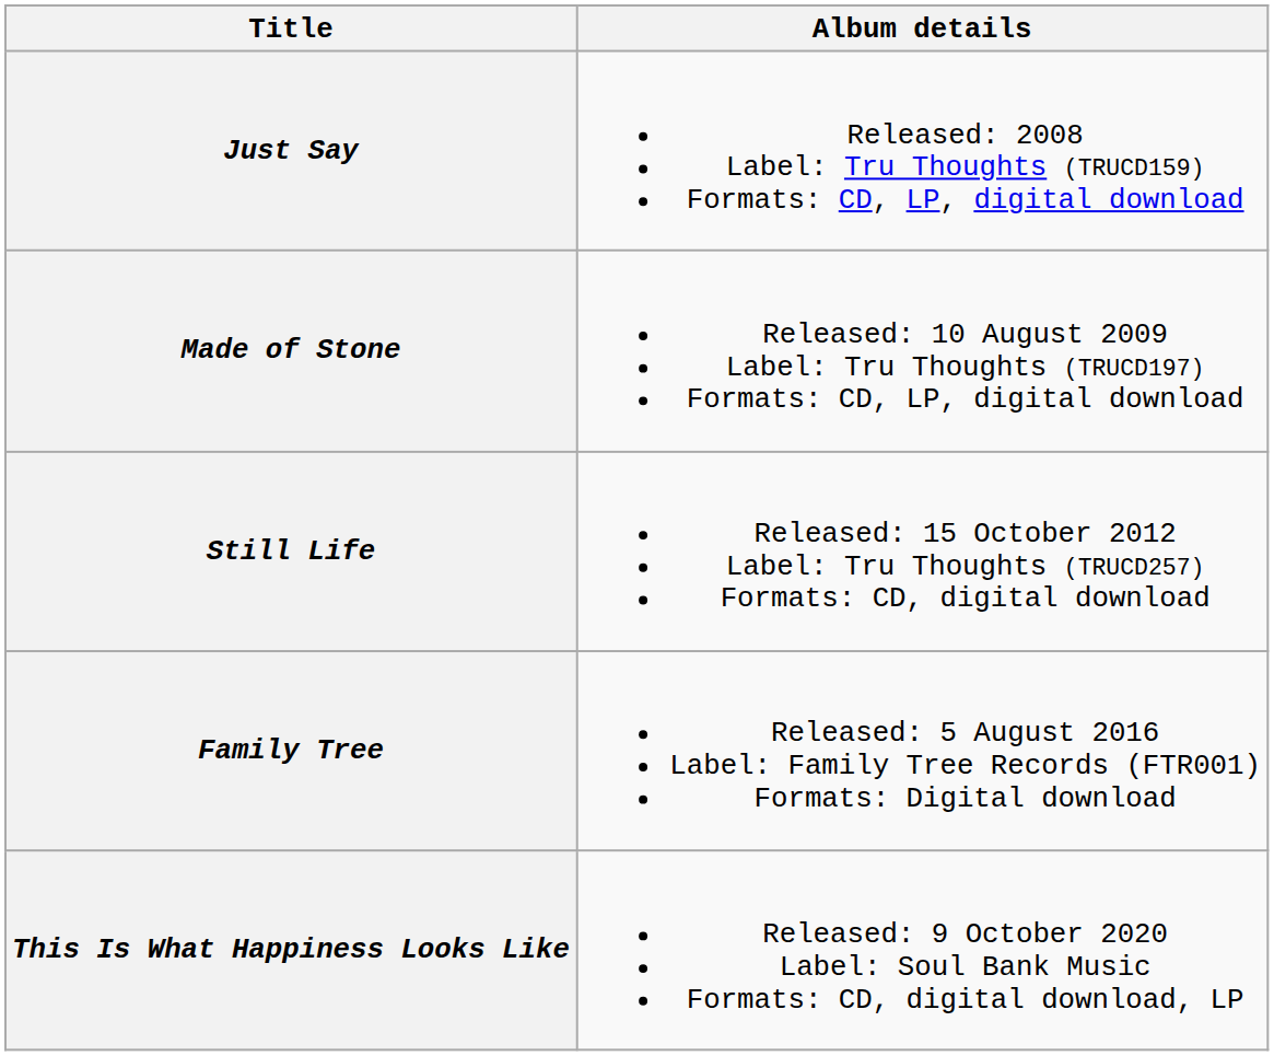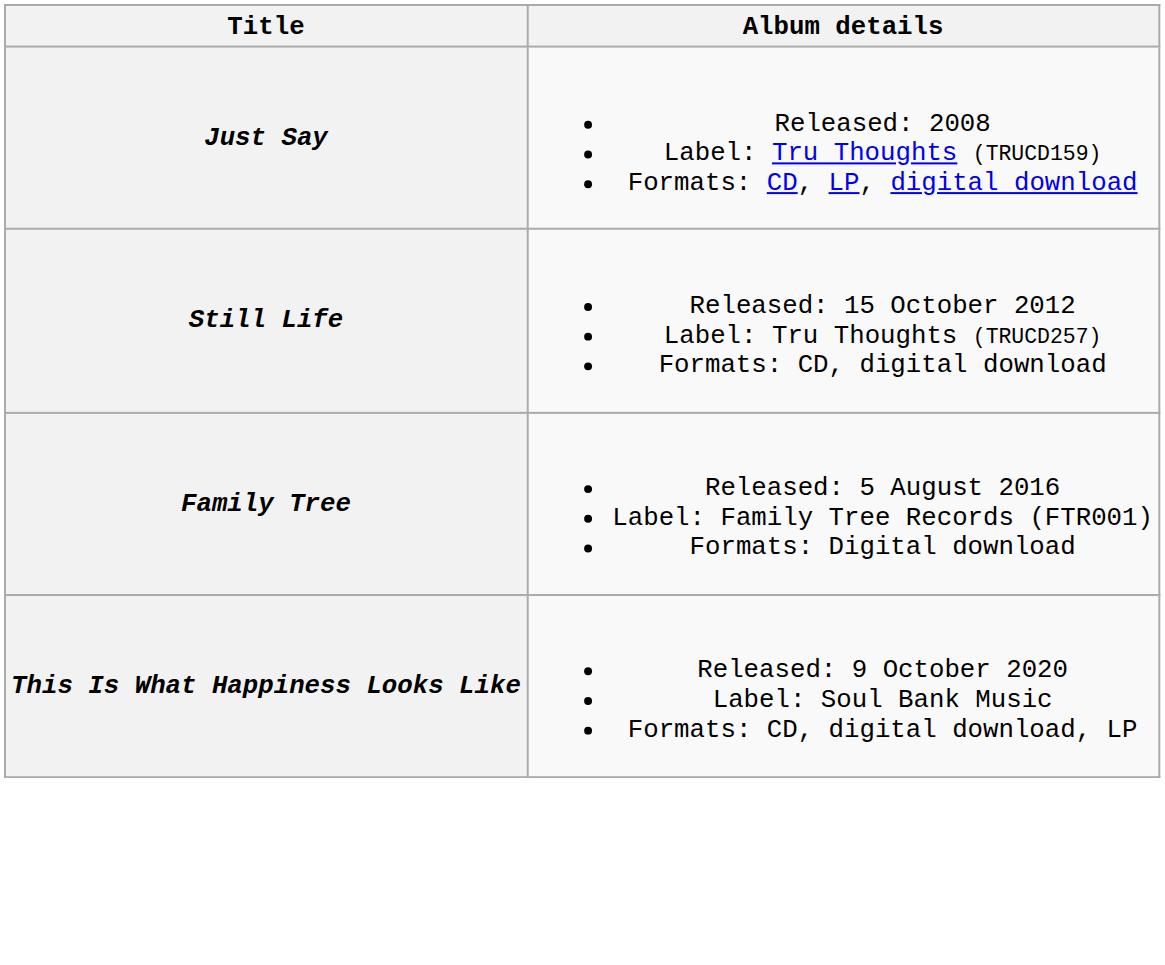- row: Made of Stone | Released: 10 August 2009 Label: Tru Thoughts (TRUCD197) Formats: CD, LP, digital download
